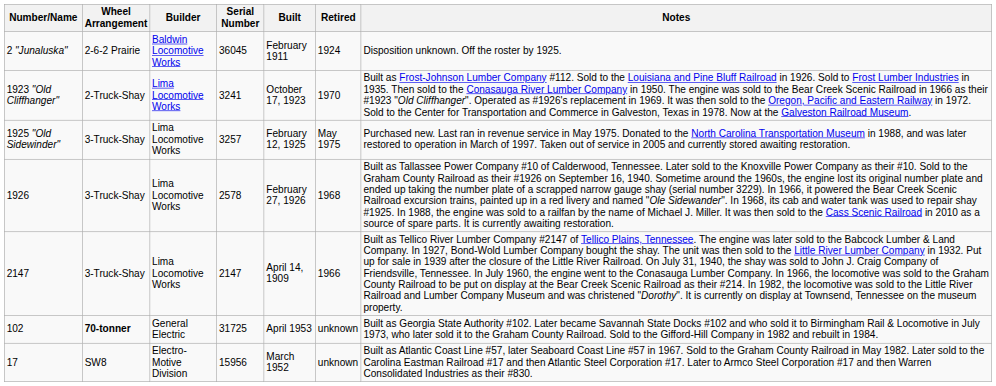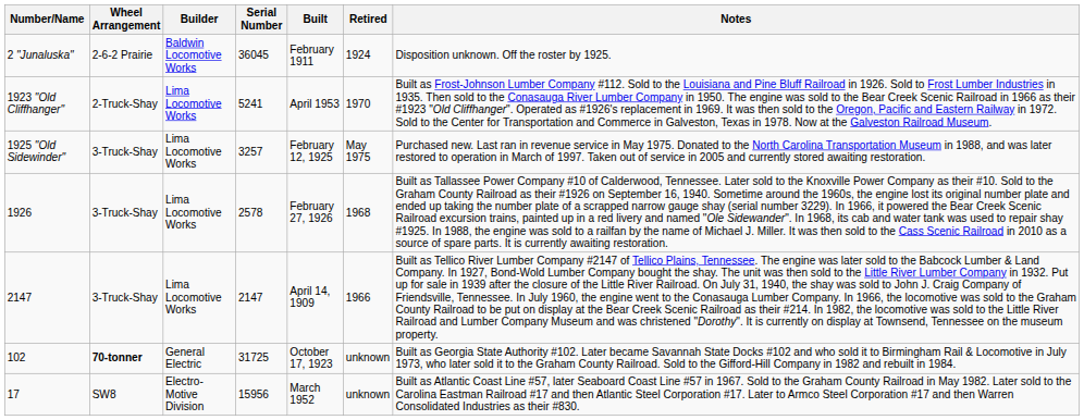1923 "Old Cliffhanger" | Serial Number: 3241 -> 5241
1923 "Old Cliffhanger" | Built: October 17, 1923 -> April 1953
102 | Built: April 1953 -> October 17, 1923
